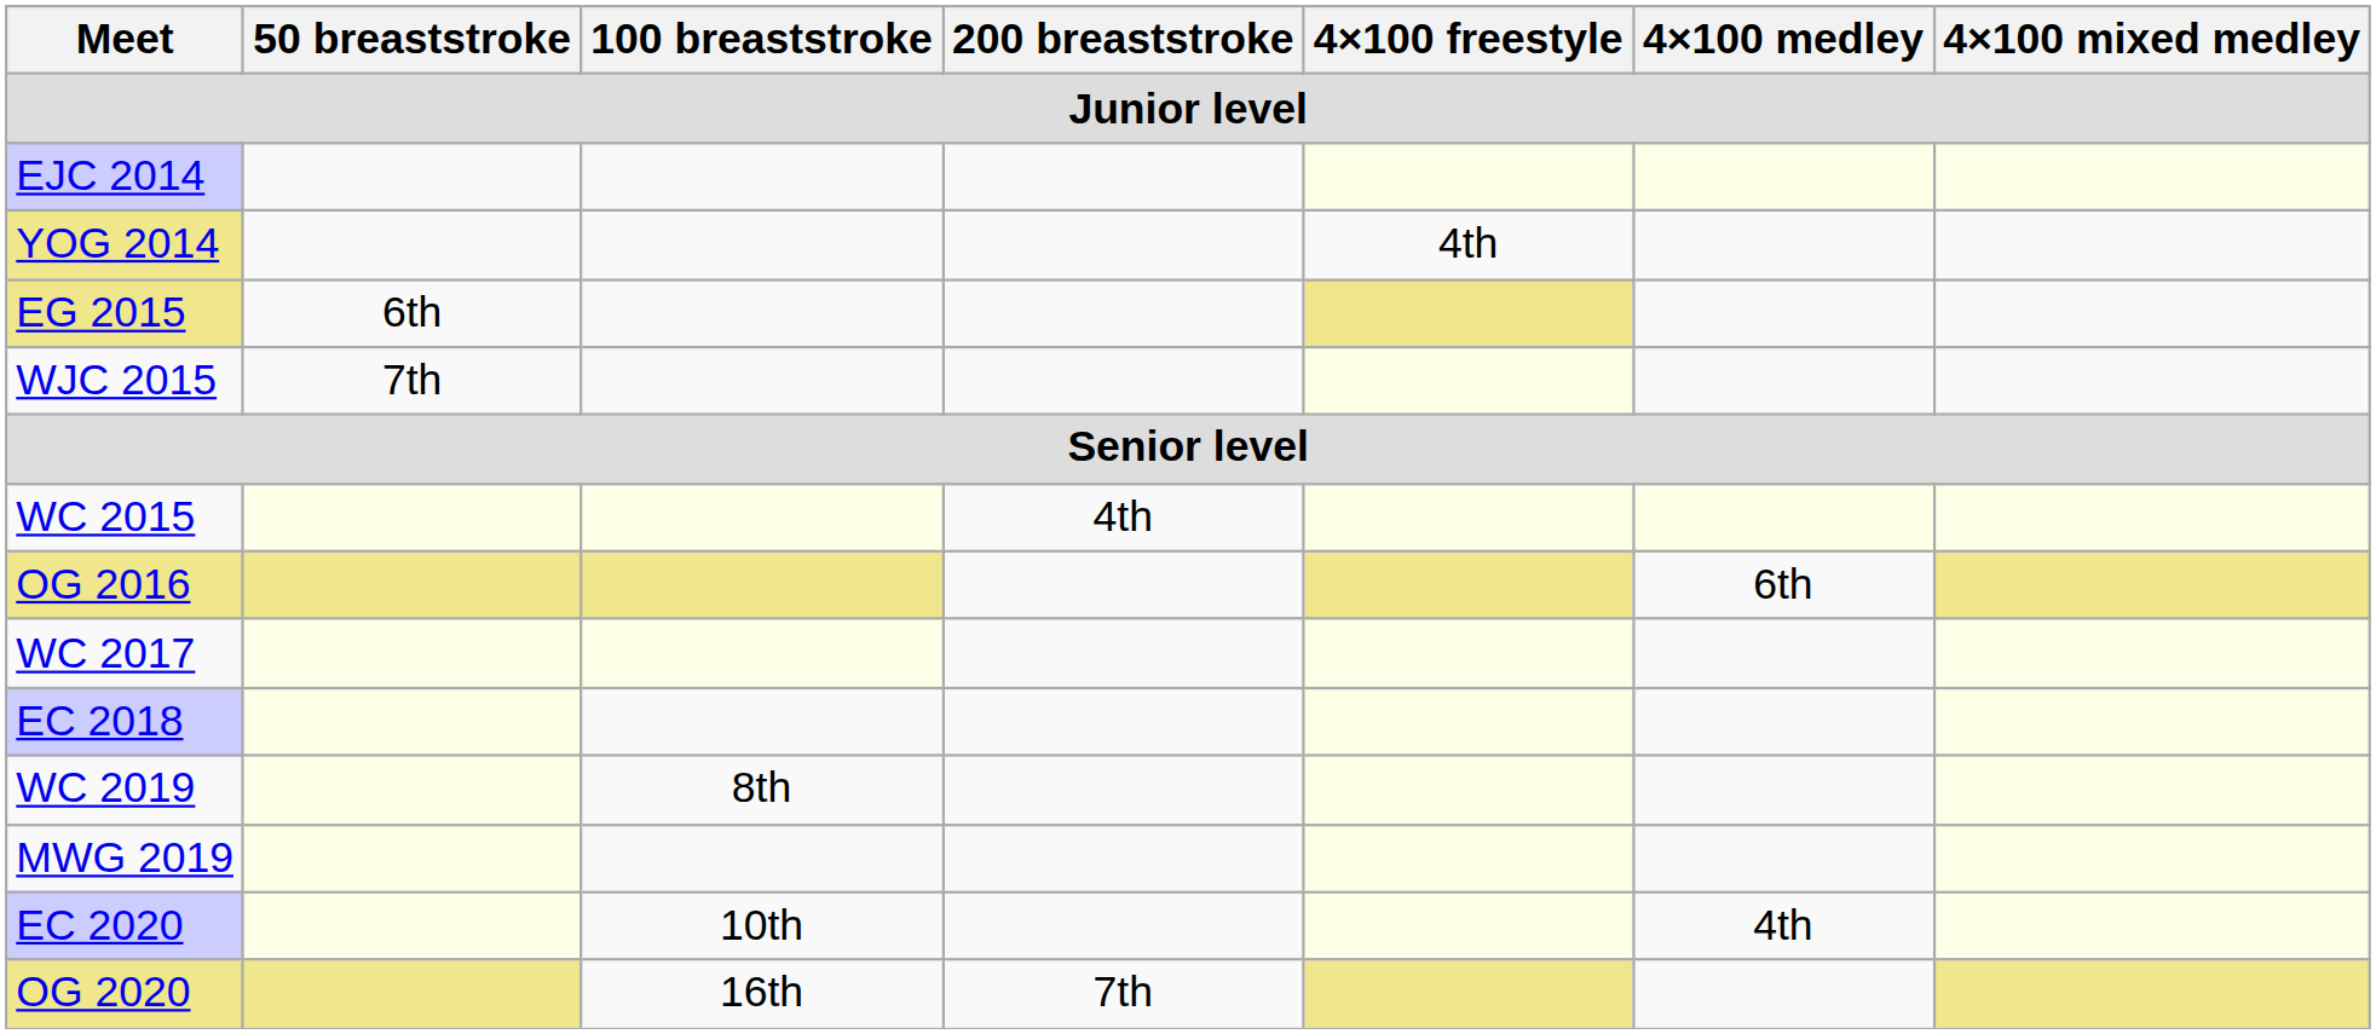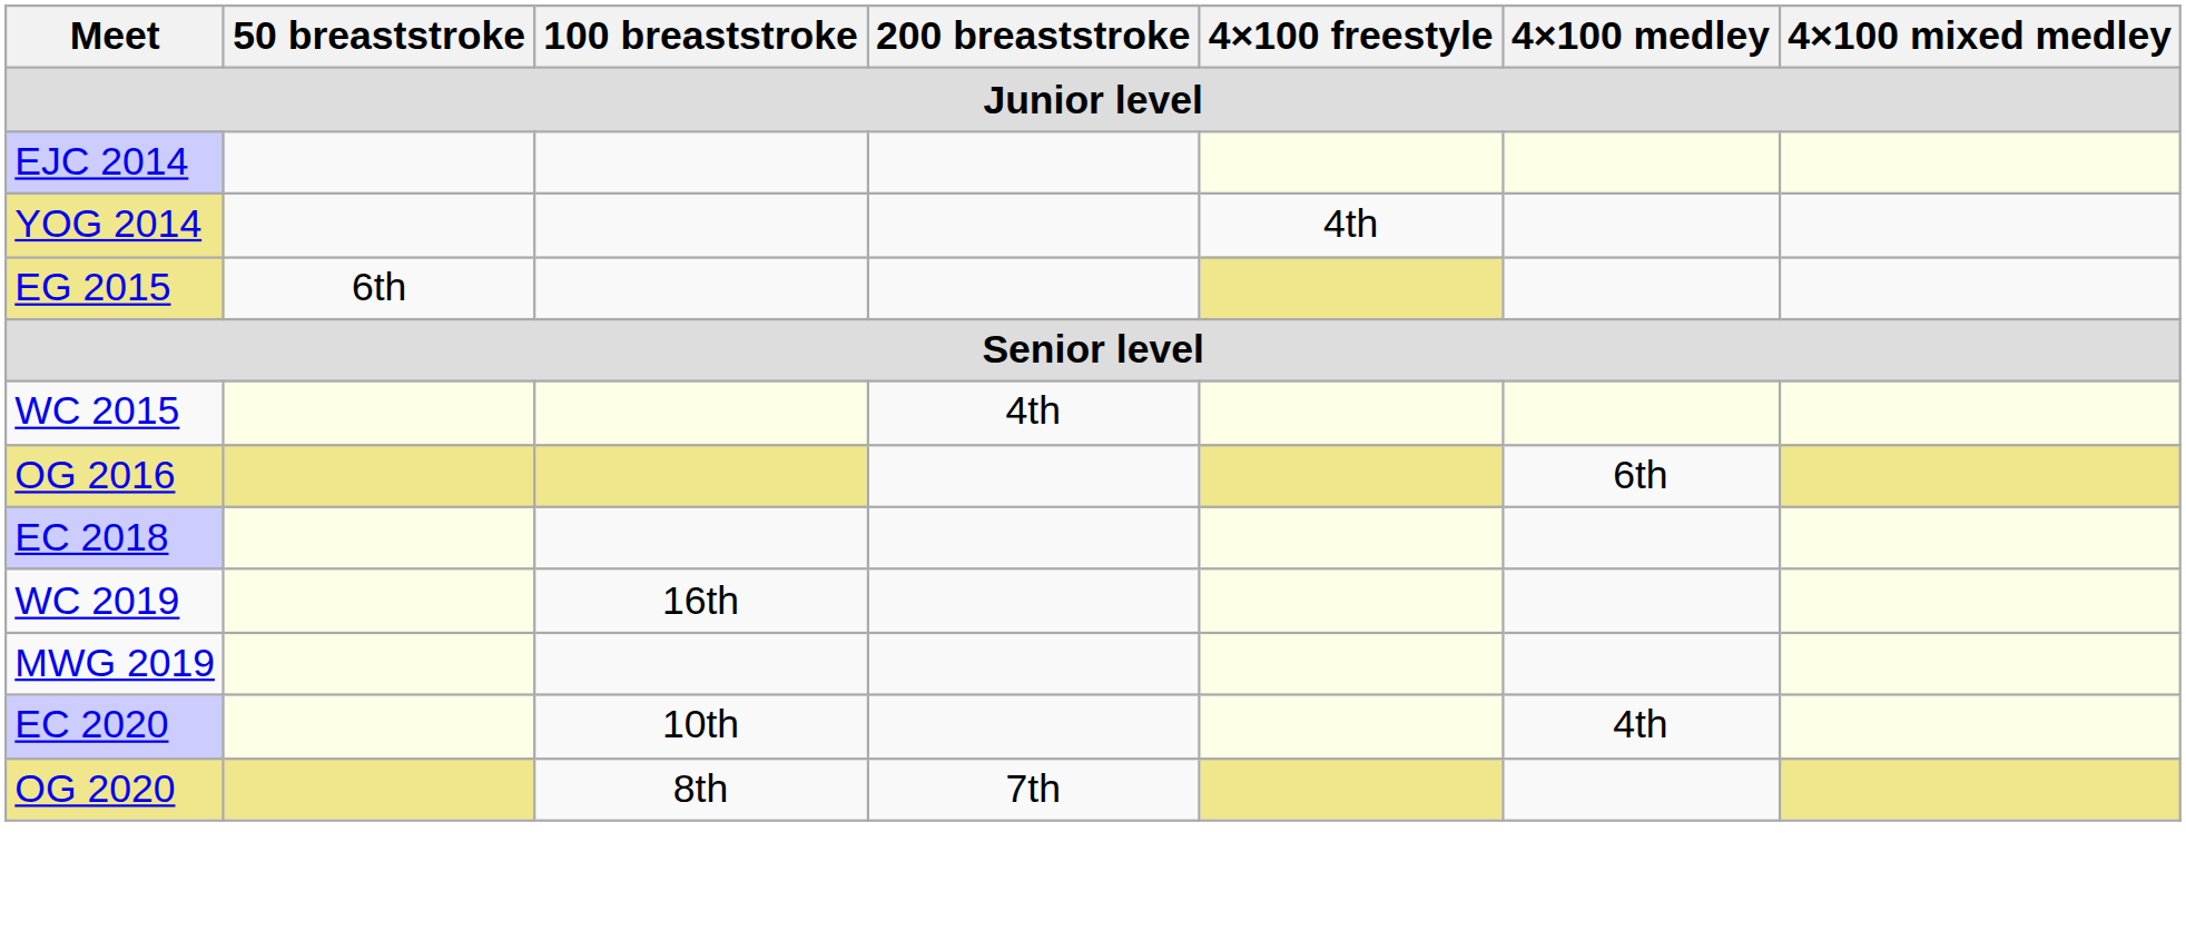- row: WJC 2015 | 7th
- row: WC 2017
WC 2019 | 100 breaststroke: 8th -> 16th
OG 2020 | 100 breaststroke: 16th -> 8th
